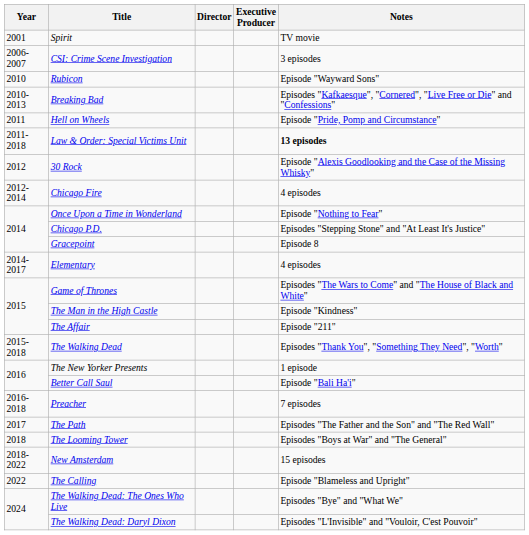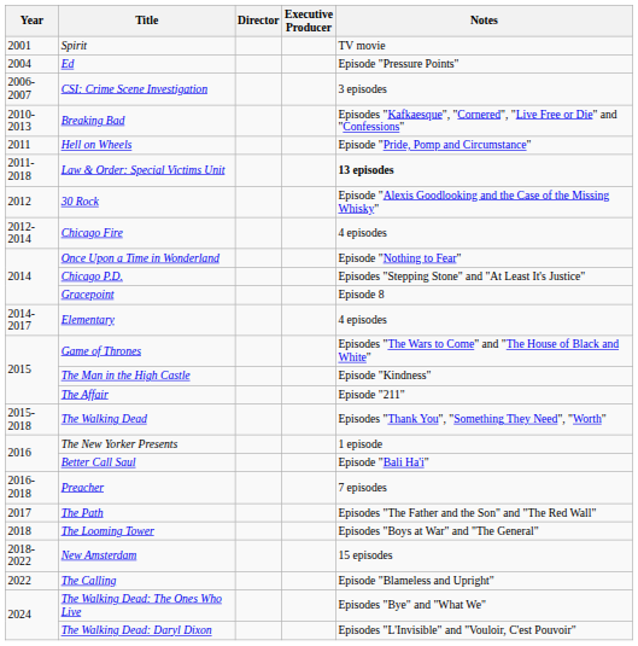+ row: 2004 | Ed | Episode "Pressure Points"
- row: 2010 | Rubicon | Episode "Wayward Sons"
